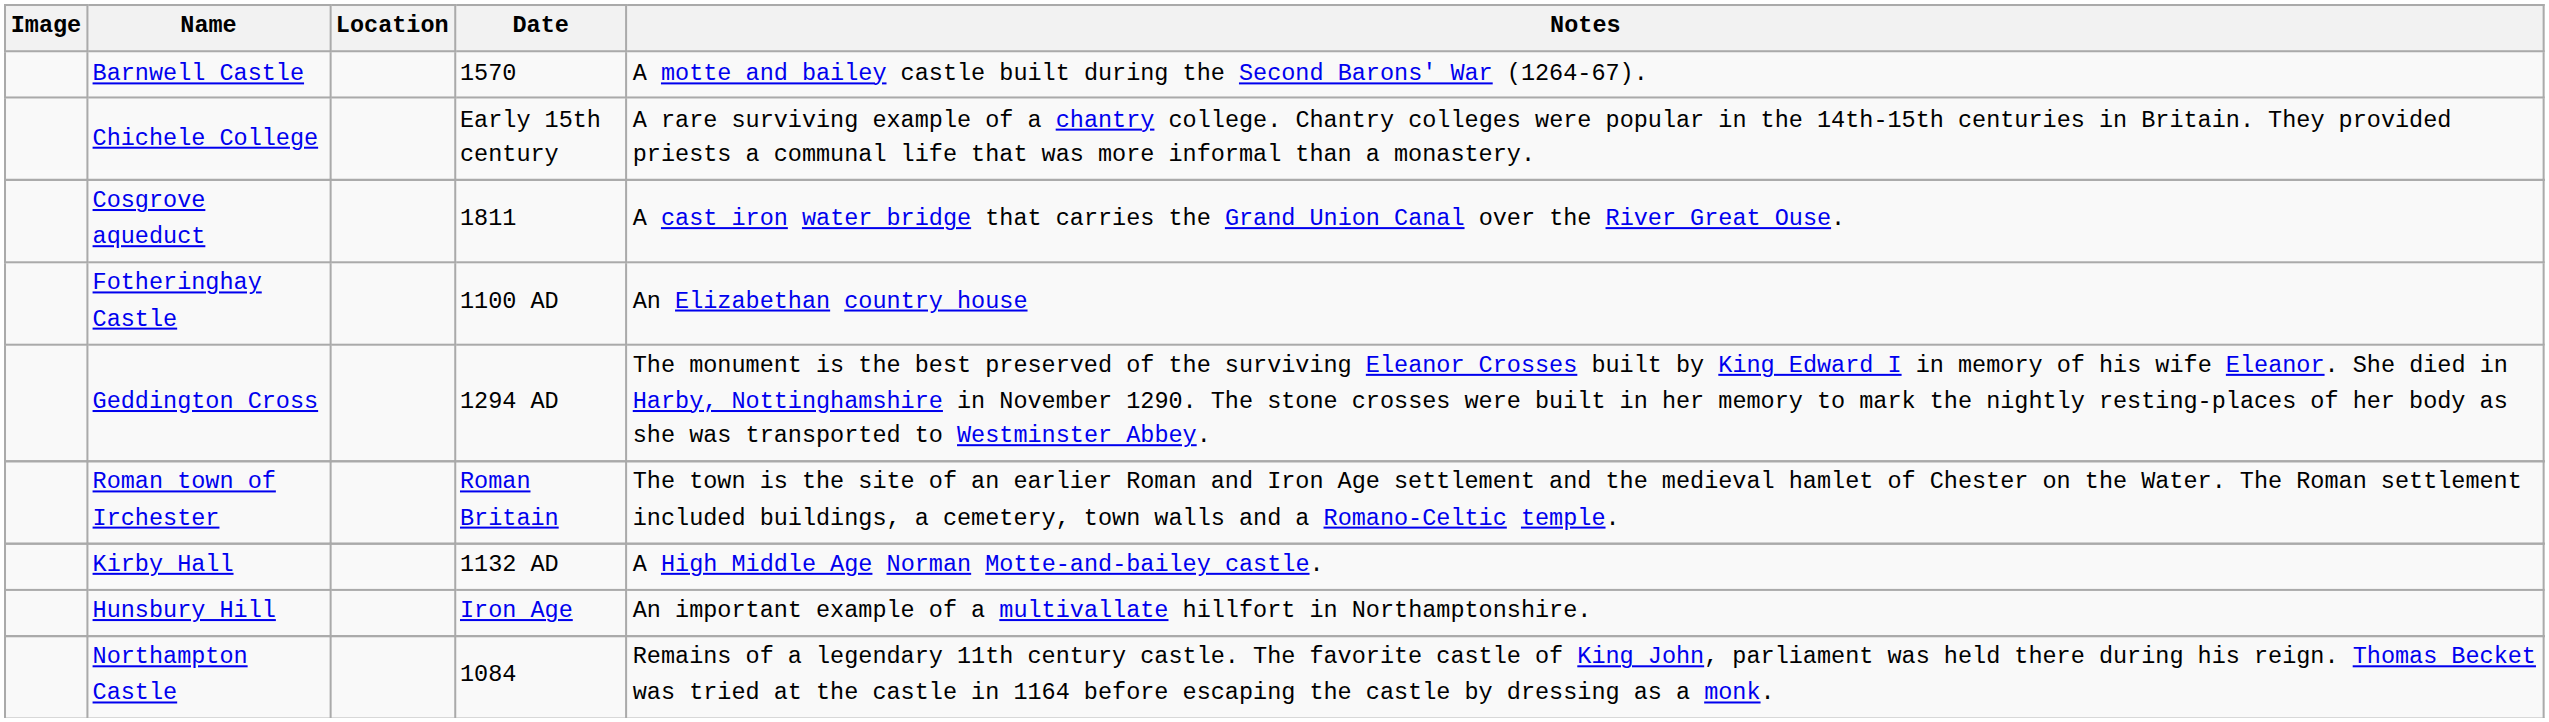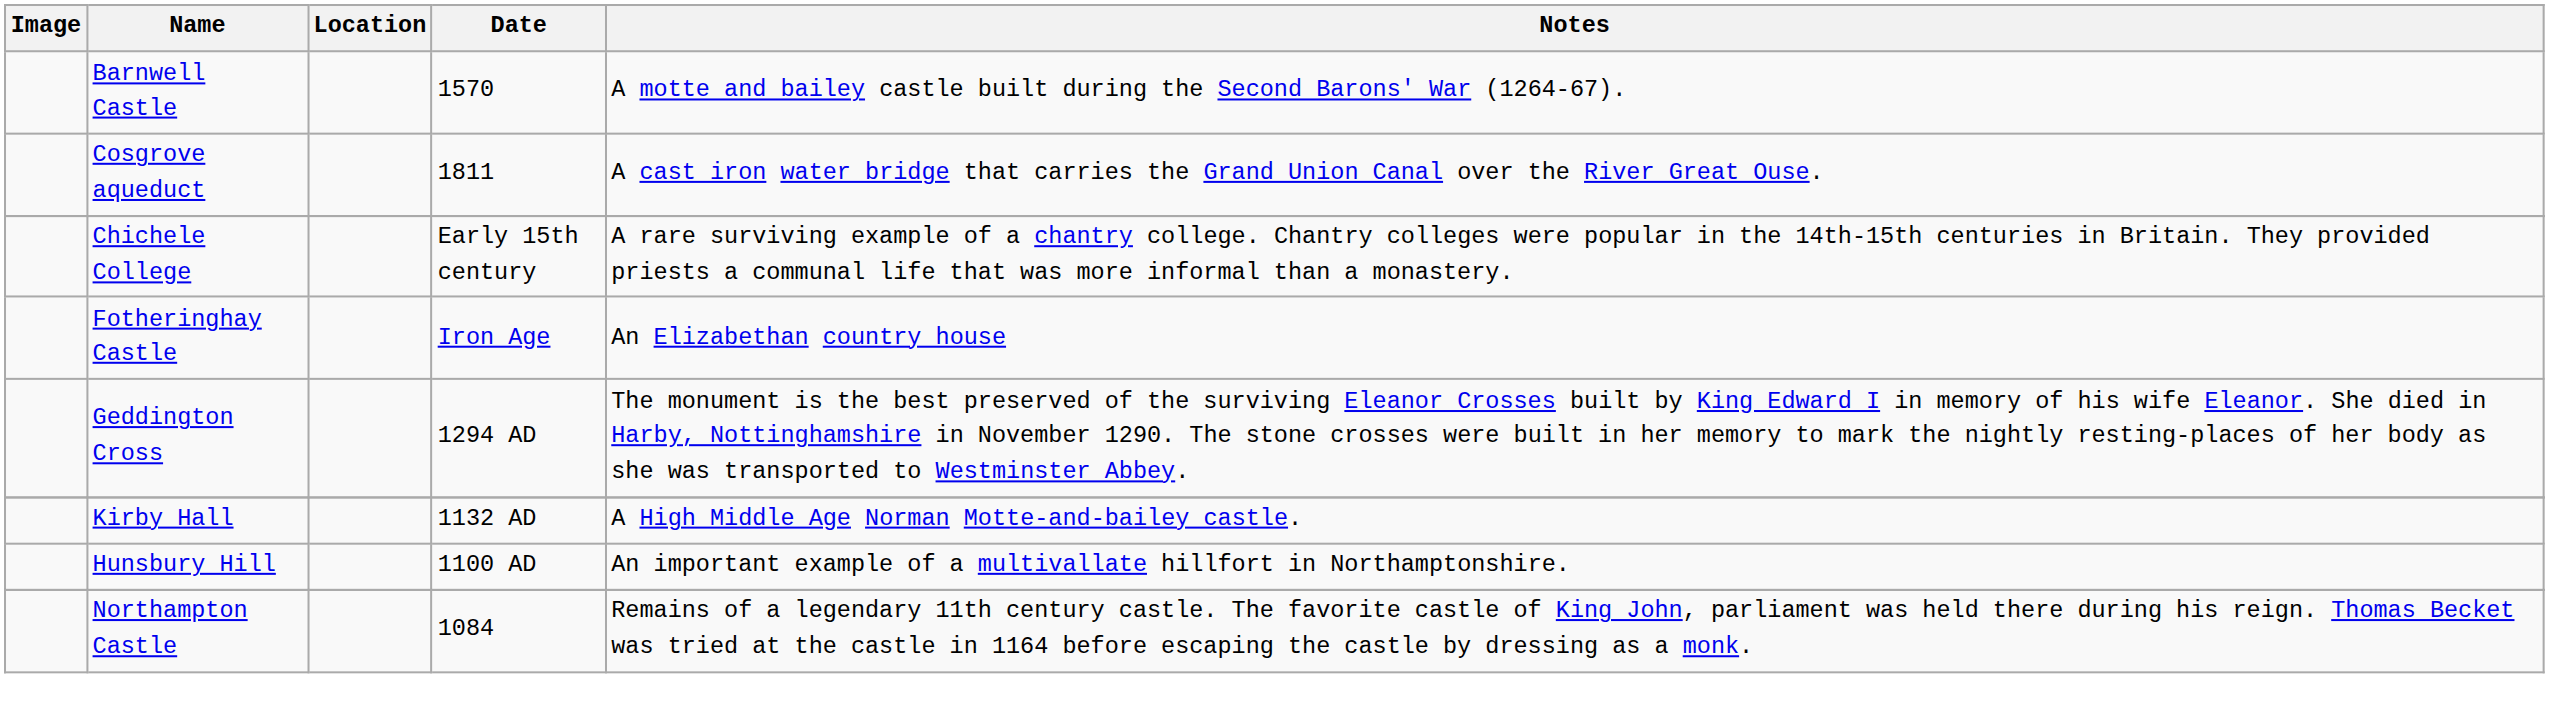rows swapped: Chichele College <-> Cosgrove aqueduct
Fotheringhay Castle | Date: 1100 AD -> Iron Age
- row: Roman town of Irchester | Roman Britain | The town is the site of an earlier Roman and Iron Age settlement and the medieval hamlet of Chester on the Water. The Roman settlement included buildings, a cemetery, town walls and a Romano-Celtic temple.
Hunsbury Hill | Date: Iron Age -> 1100 AD
